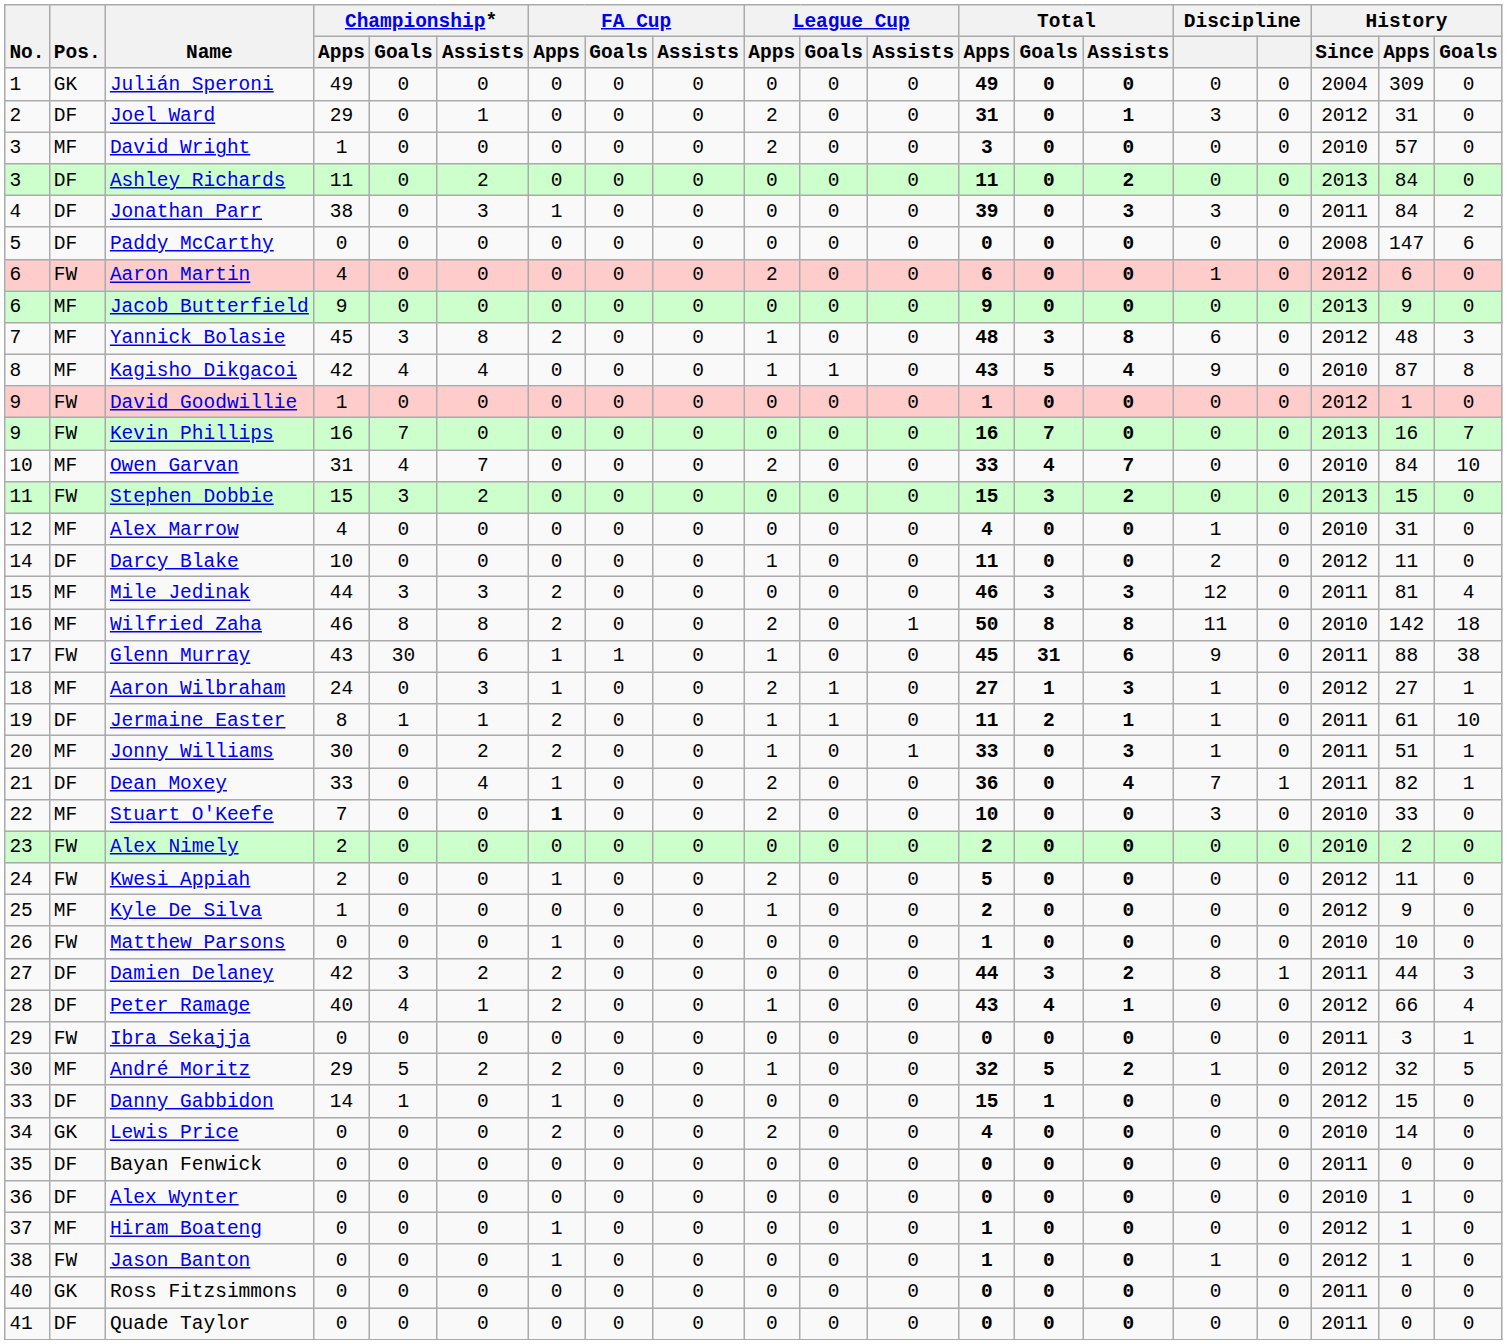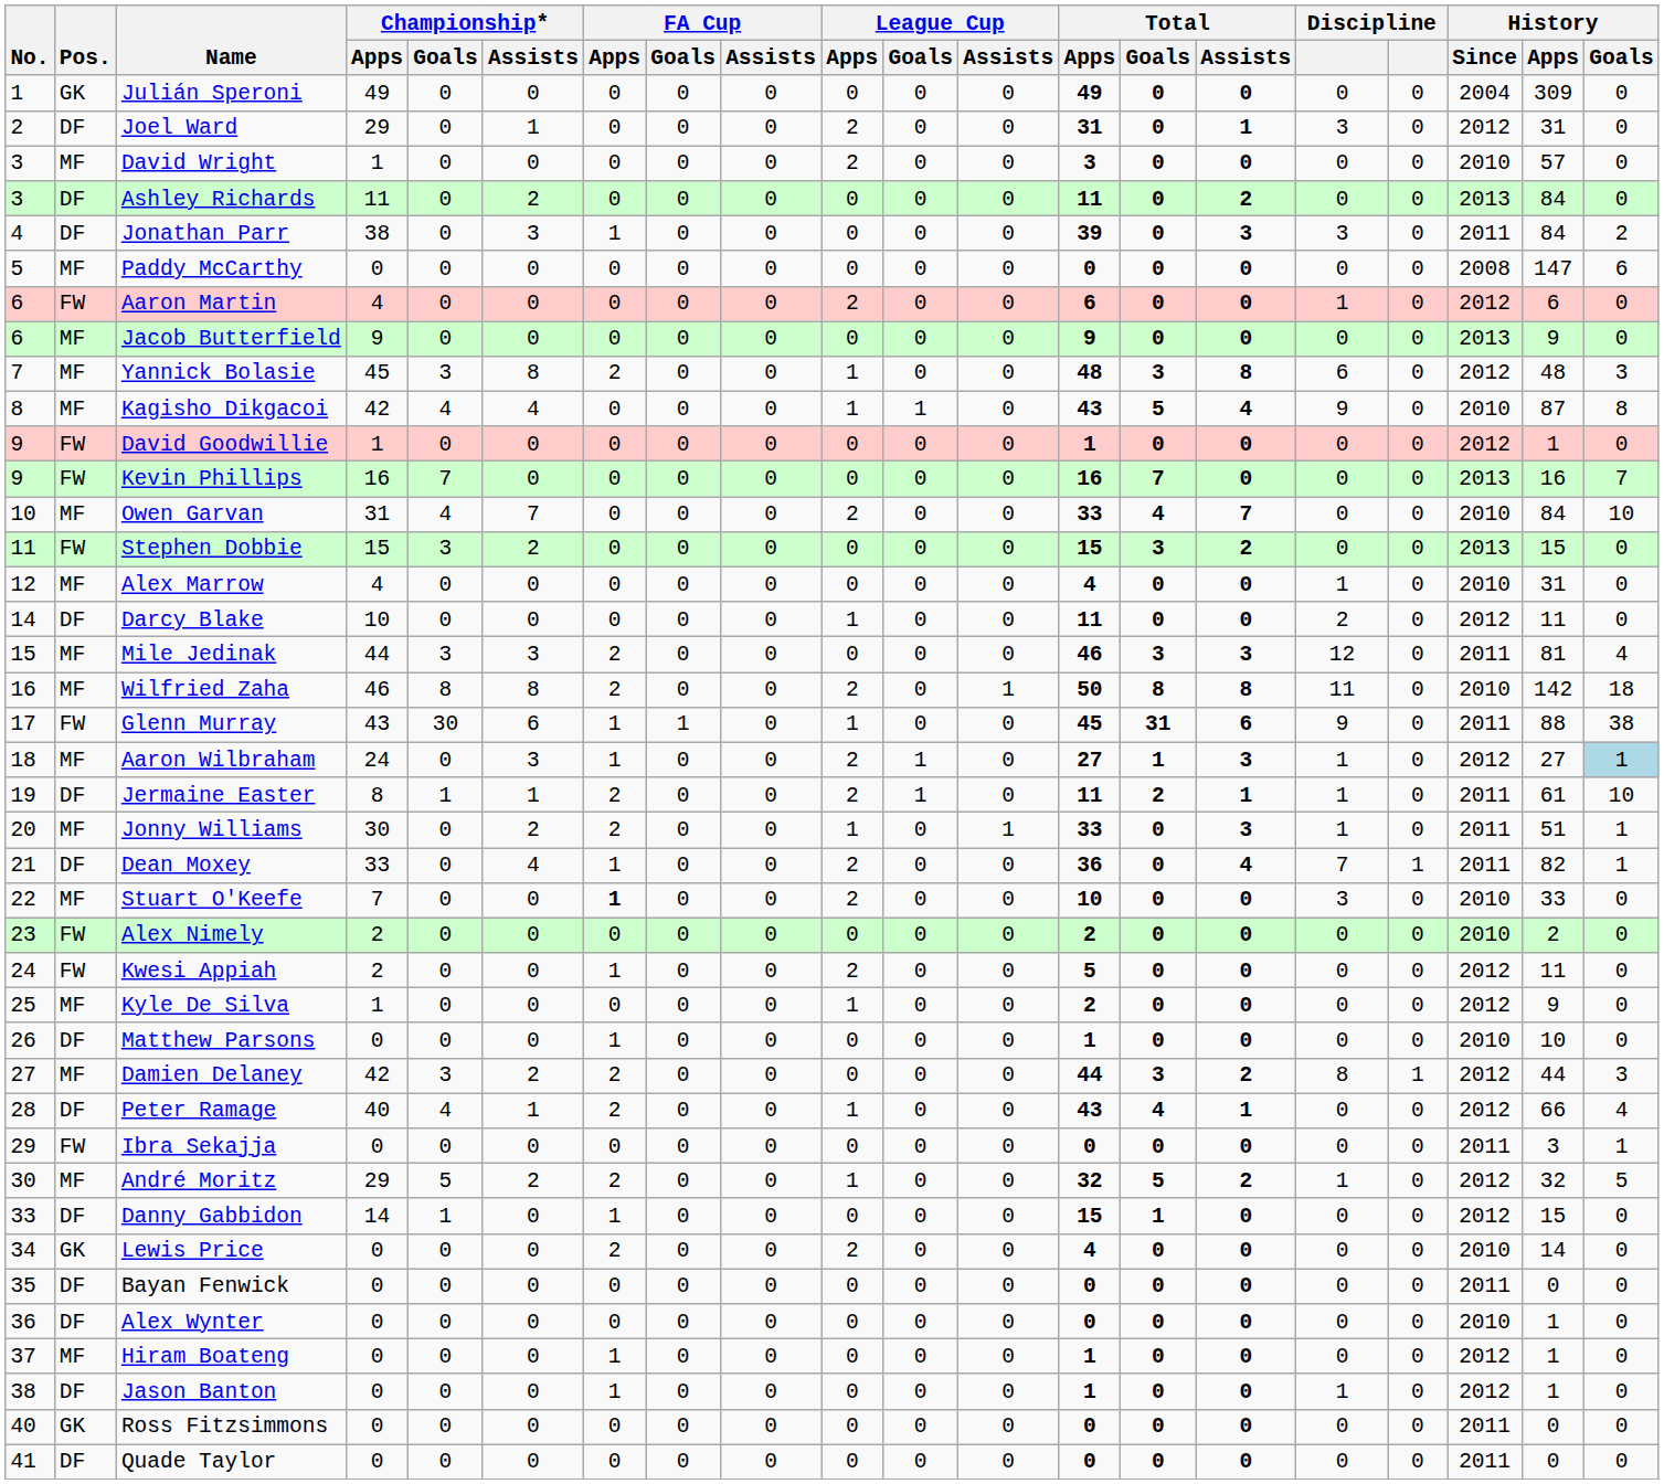Paddy McCarthy | Pos.: DF -> MF
Aaron Wilbraham | History / Goals: no background -> lightblue background
Jermaine Easter | League Cup / Apps: 1 -> 2
Matthew Parsons | Pos.: FW -> DF
Damien Delaney | Pos.: DF -> MF
Damien Delaney | History / Since: 2011 -> 2012
Jason Banton | Pos.: FW -> DF
